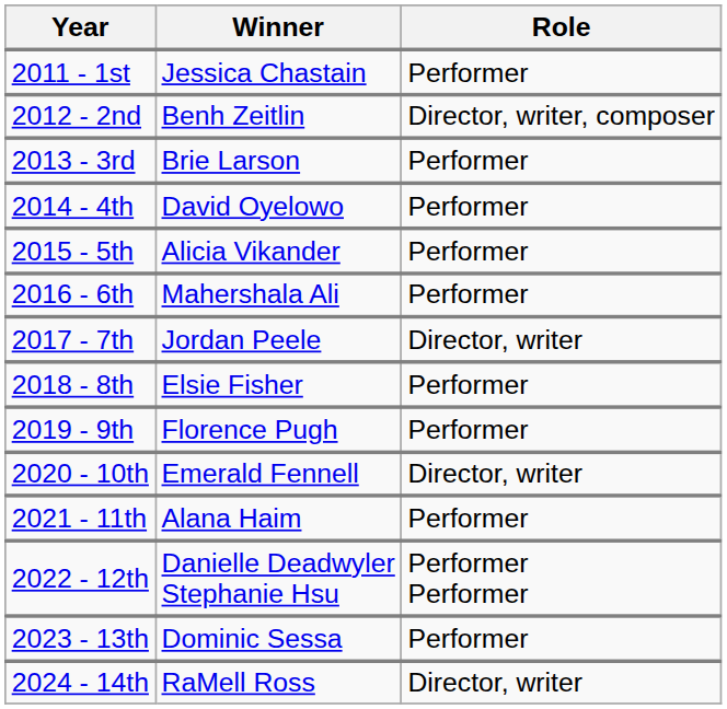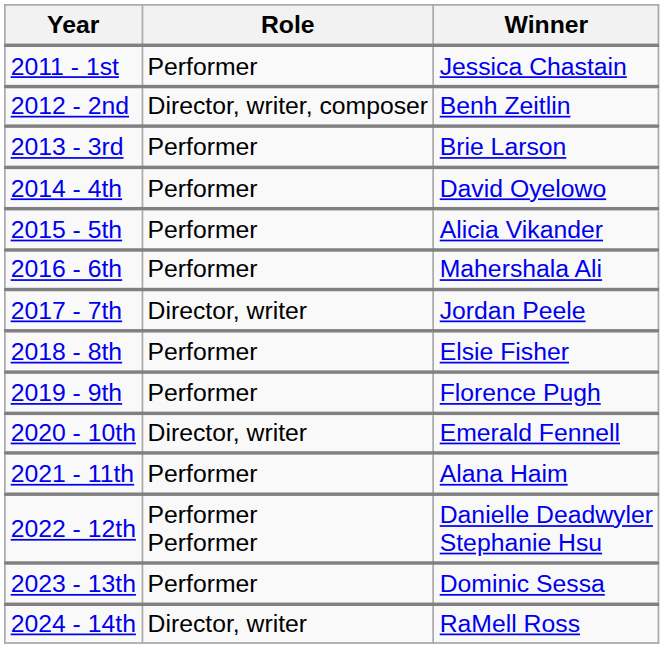columns swapped: Winner <-> Role
